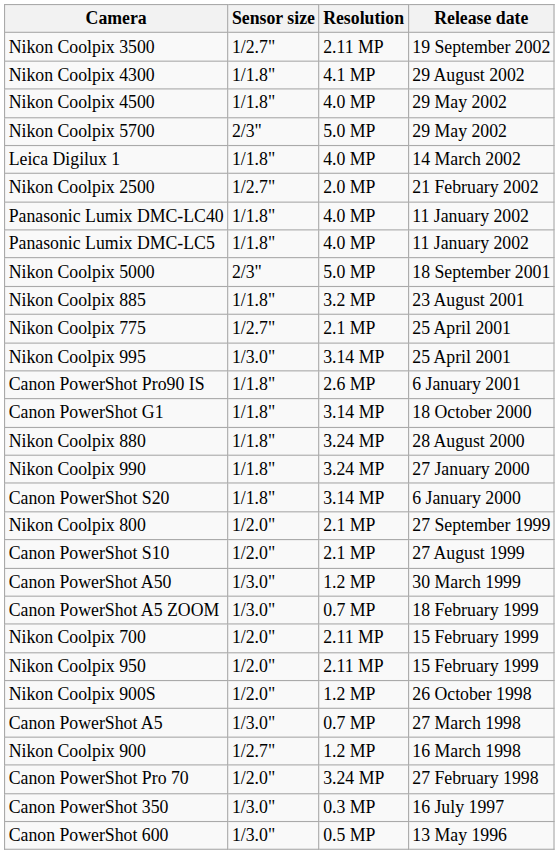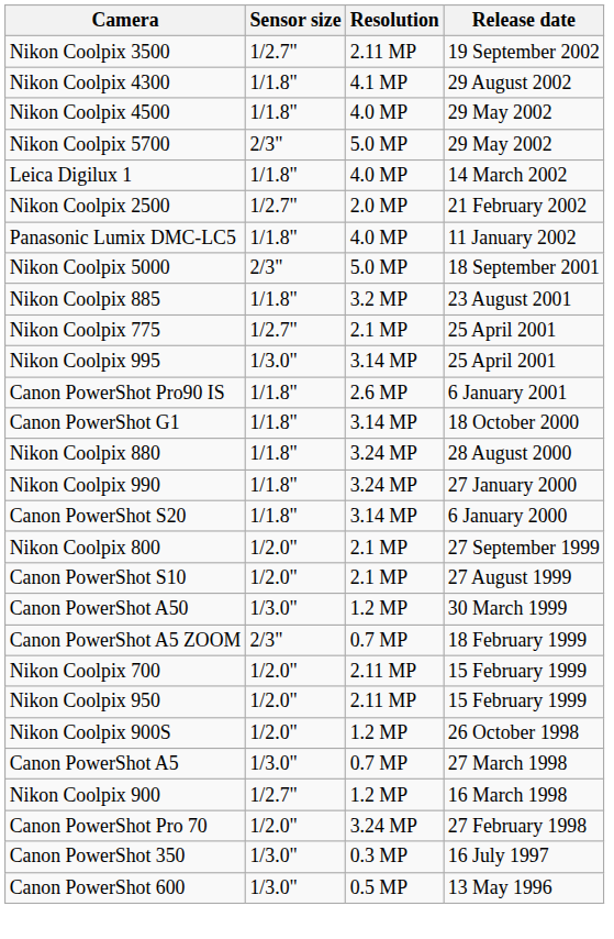- row: Panasonic Lumix DMC-LC40 | 1/1.8" | 4.0 MP | 11 January 2002
Canon PowerShot A5 ZOOM | Sensor size: 1/3.0" -> 2/3"
